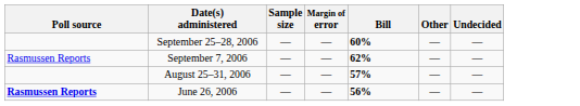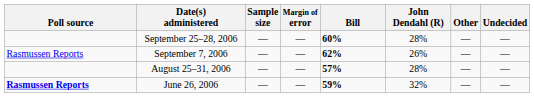+ column: John Dendahl (R) | 28% | 26% | 28% | 32%
June 26, 2006 | Bill: 56% -> 59%
